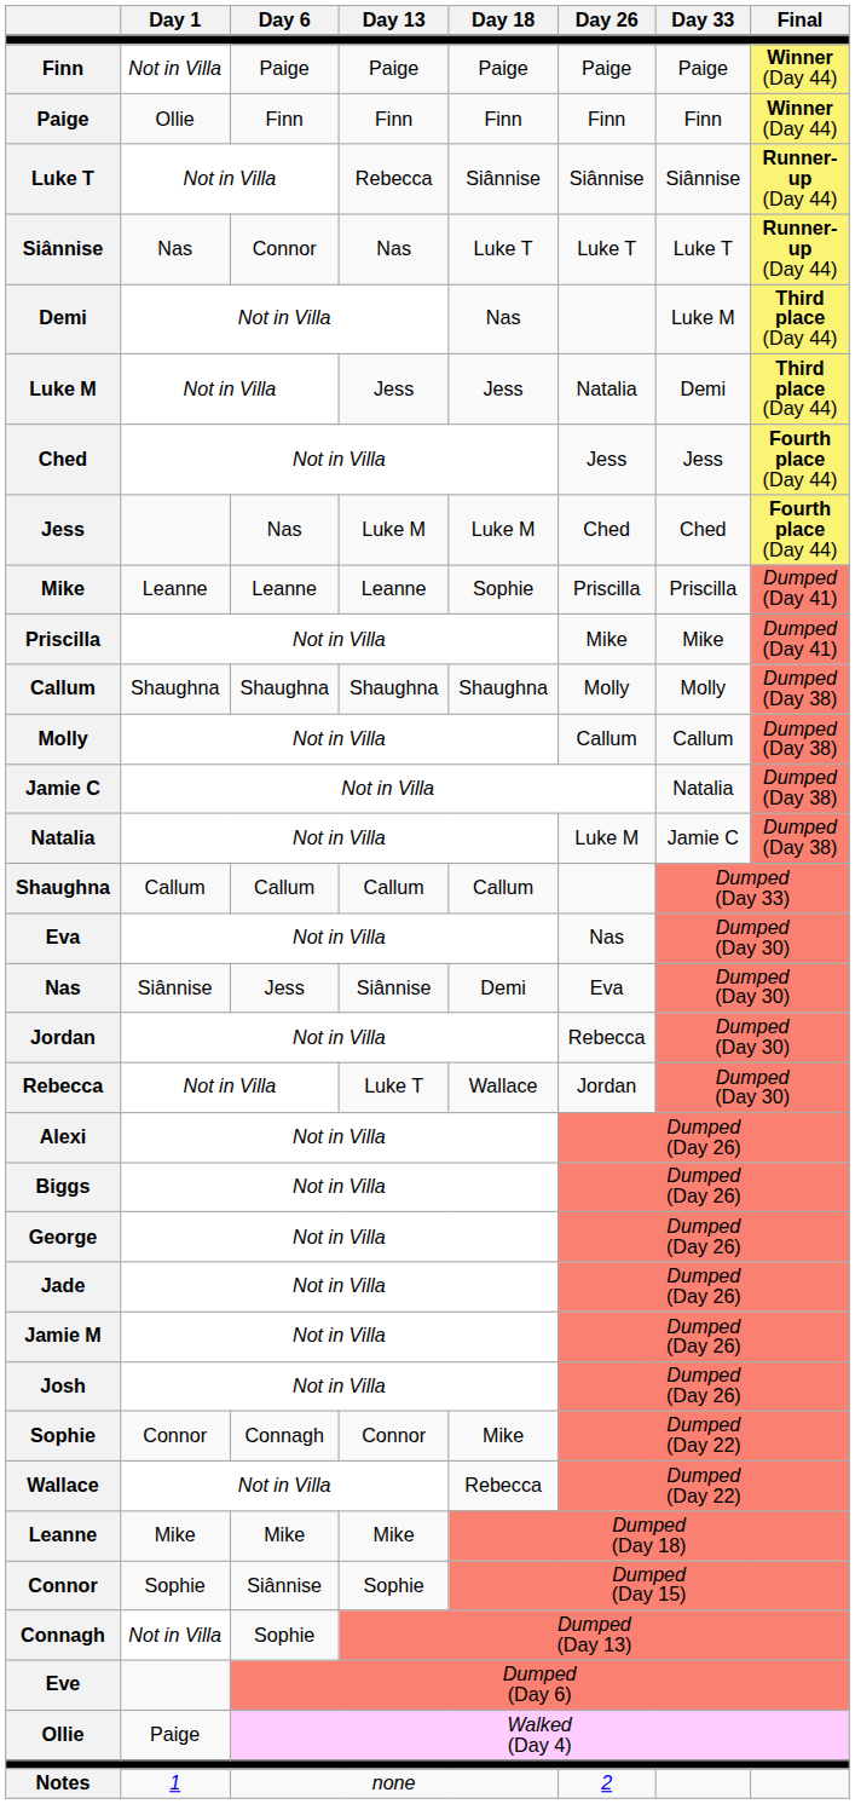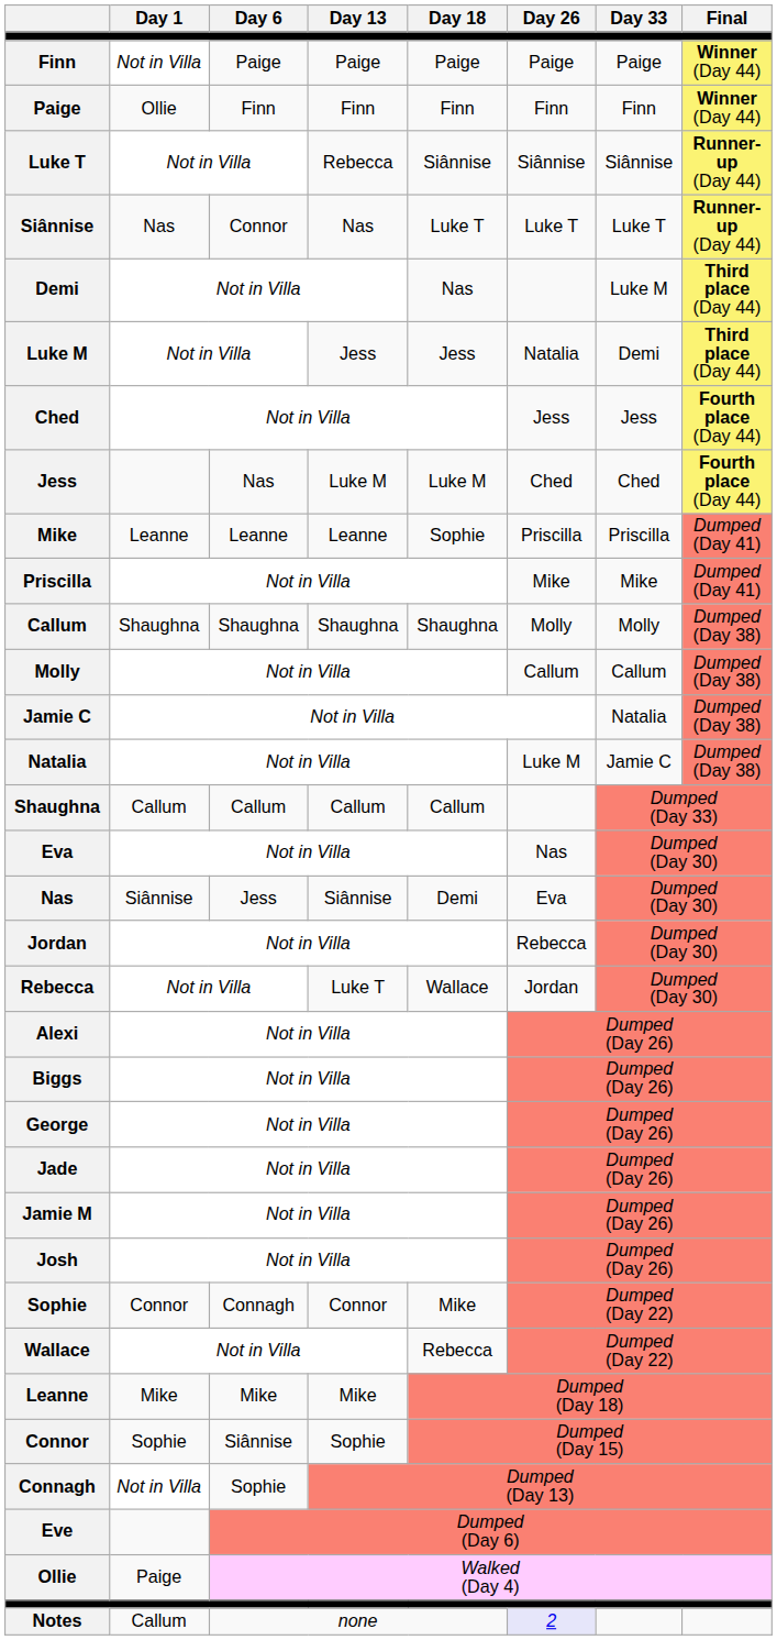Notes | Day 1: 1 -> Callum
Notes | Day 26: no background -> lavender background
